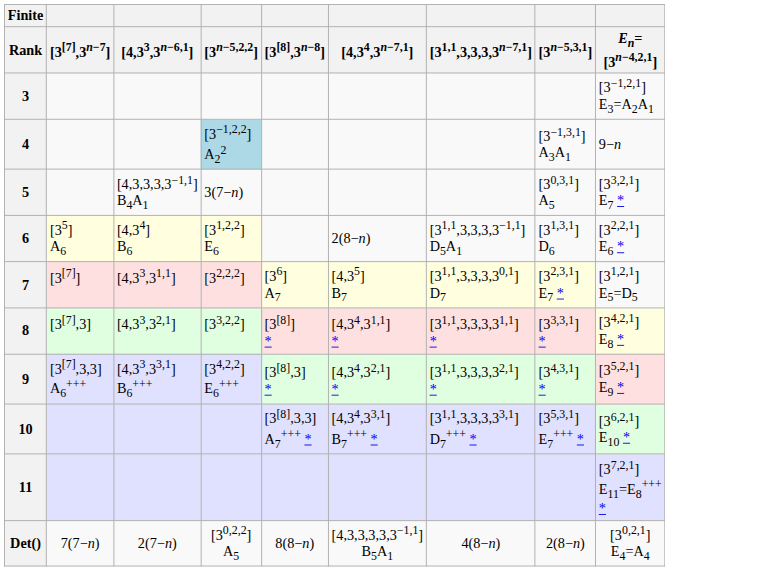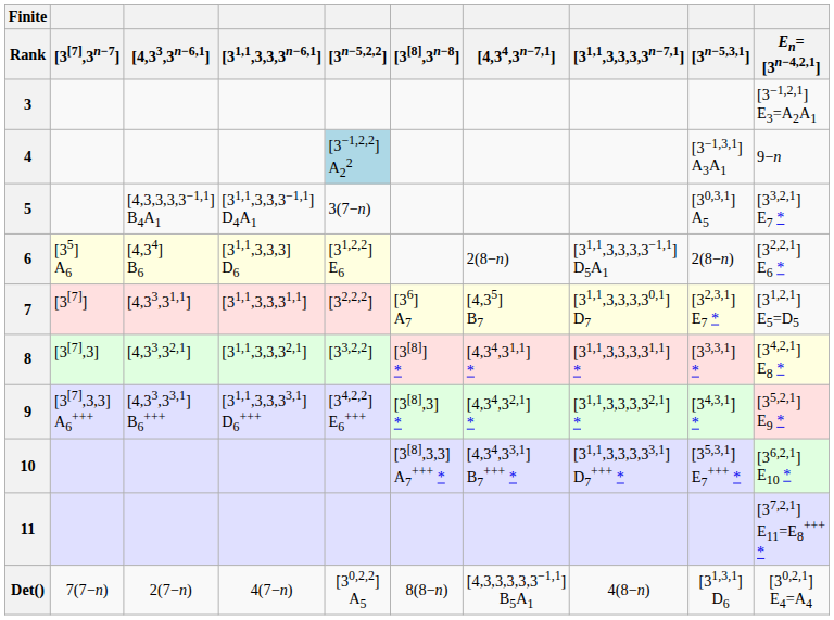+ column: [31,1,3,3,3n−6,1] | [31,1,3,3,3−1,1] D4A1 | [31,1,3,3,3] D6 | [31,1,3,3,31,1] | [31,1,3,3,32,1] | [31,1,3,3,33,1] D6+++ | 4(7−n)
6 | [3n−5,3,1]: [31,3,1] D6 -> 2(8−n)
Det() | [3n−5,3,1]: 2(8−n) -> [31,3,1] D6
